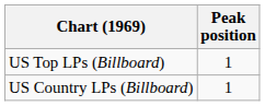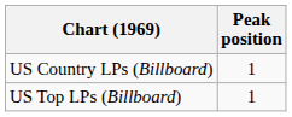rows swapped: US Top LPs (Billboard) <-> US Country LPs (Billboard)
